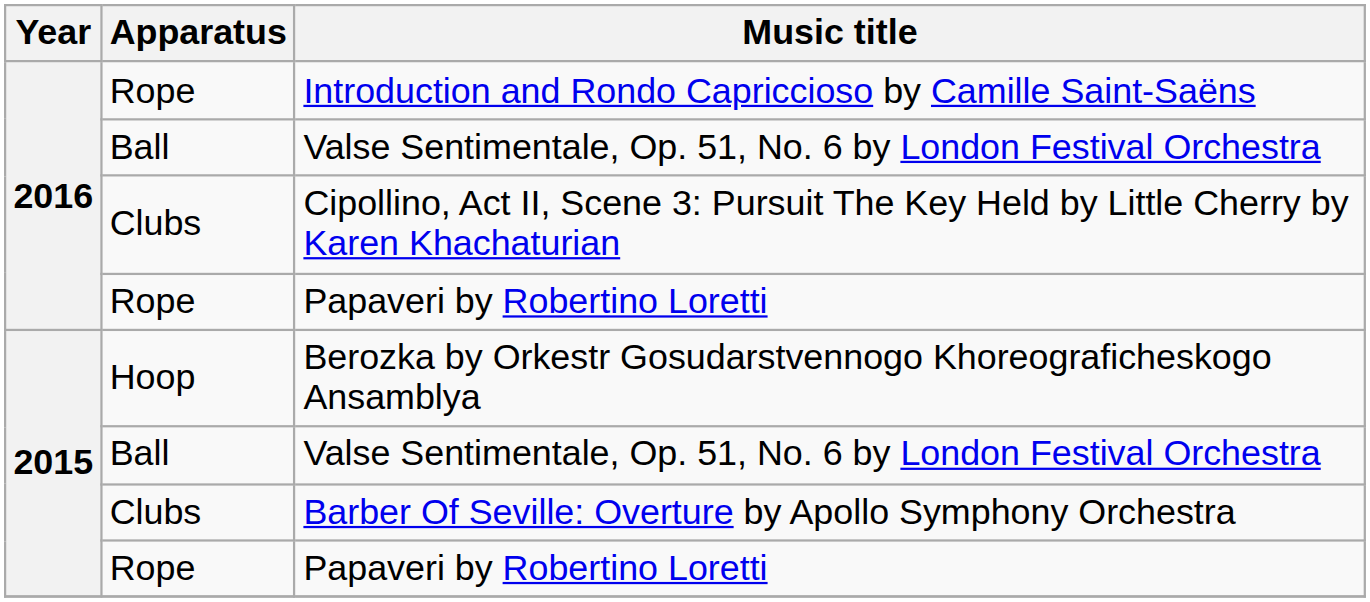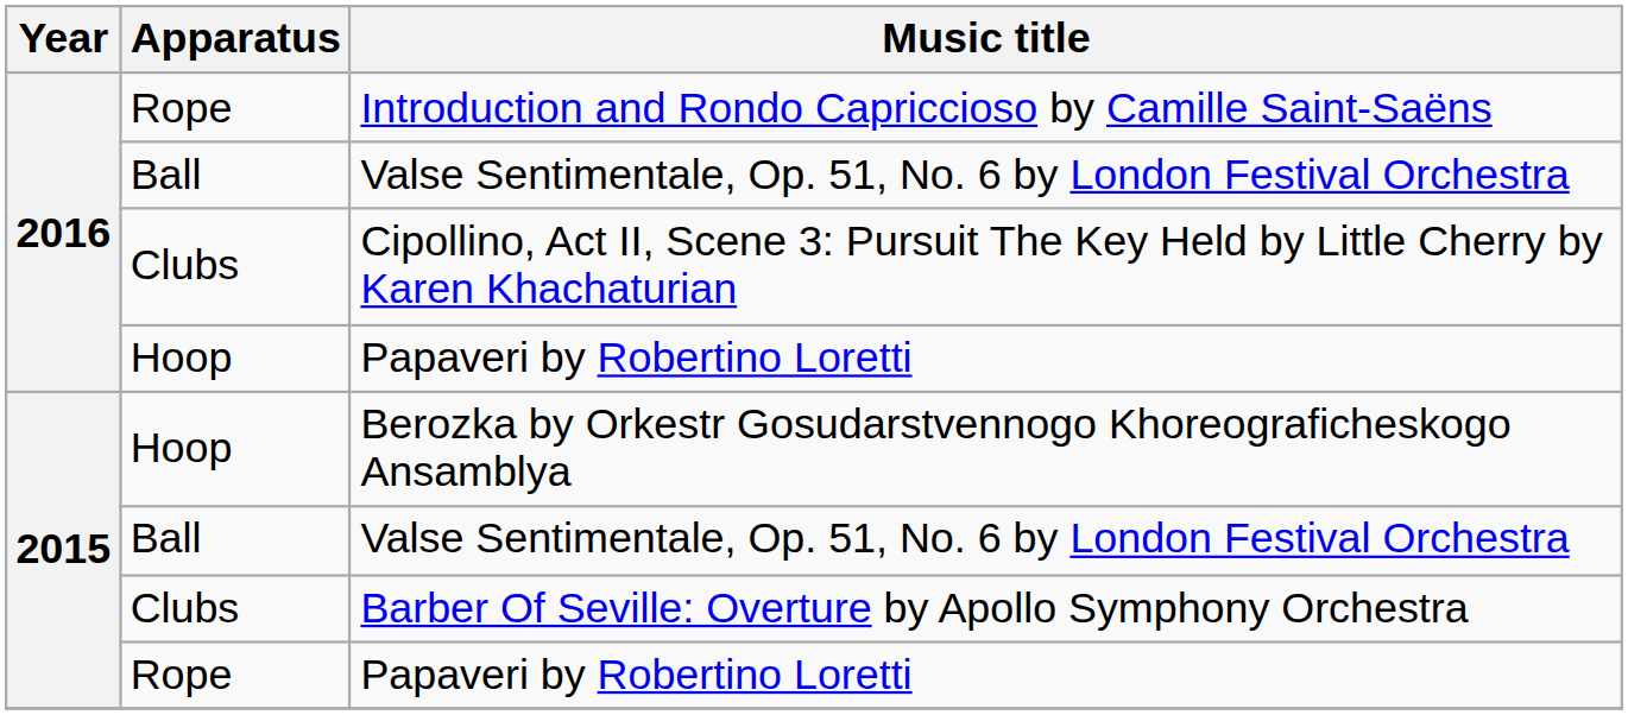2016 / Papaveri by Robertino Loretti | Apparatus: Rope -> Hoop
